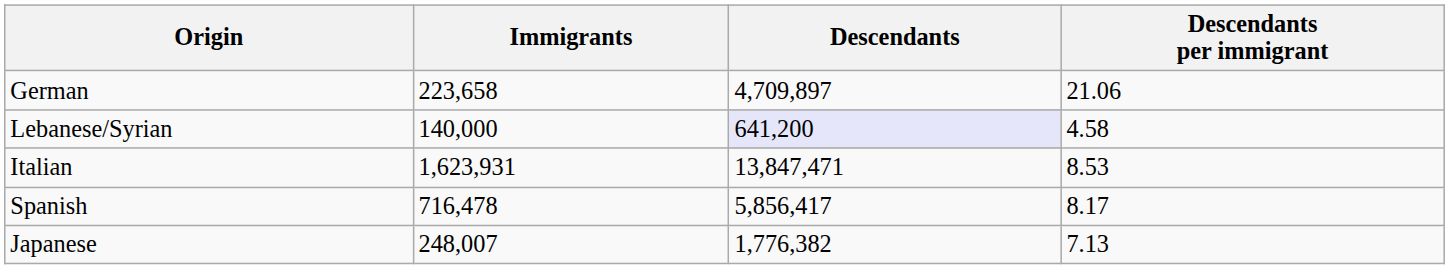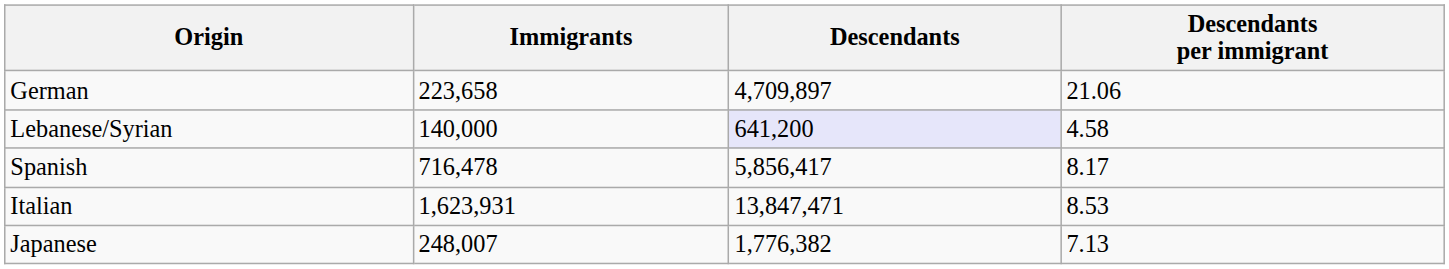rows swapped: Spanish <-> Italian
